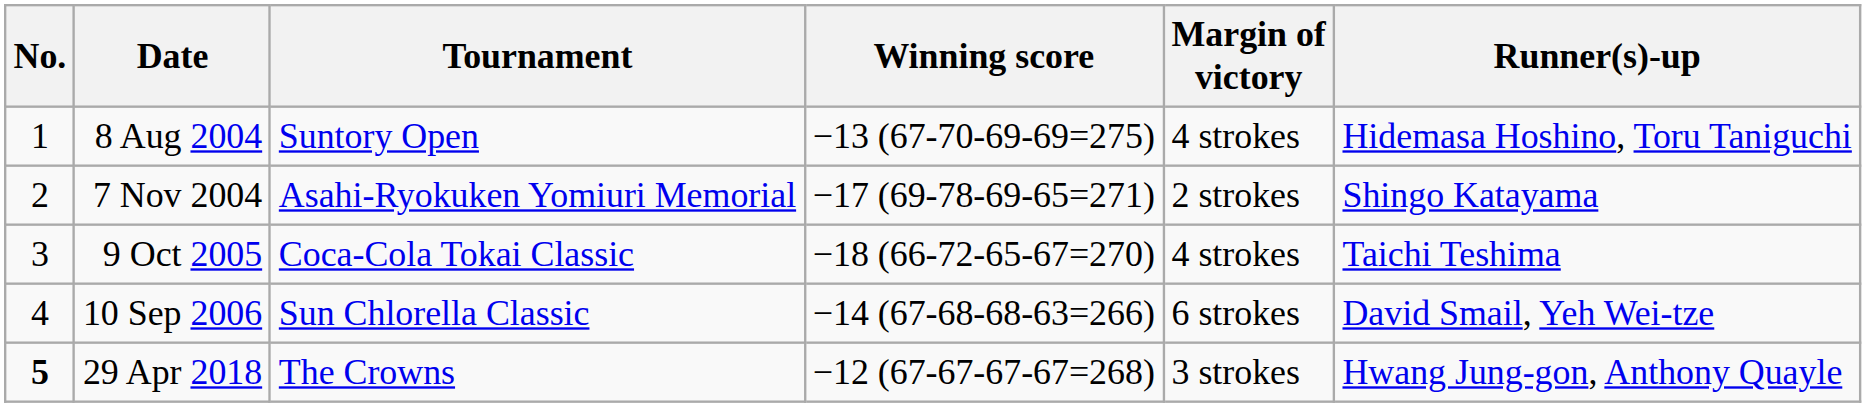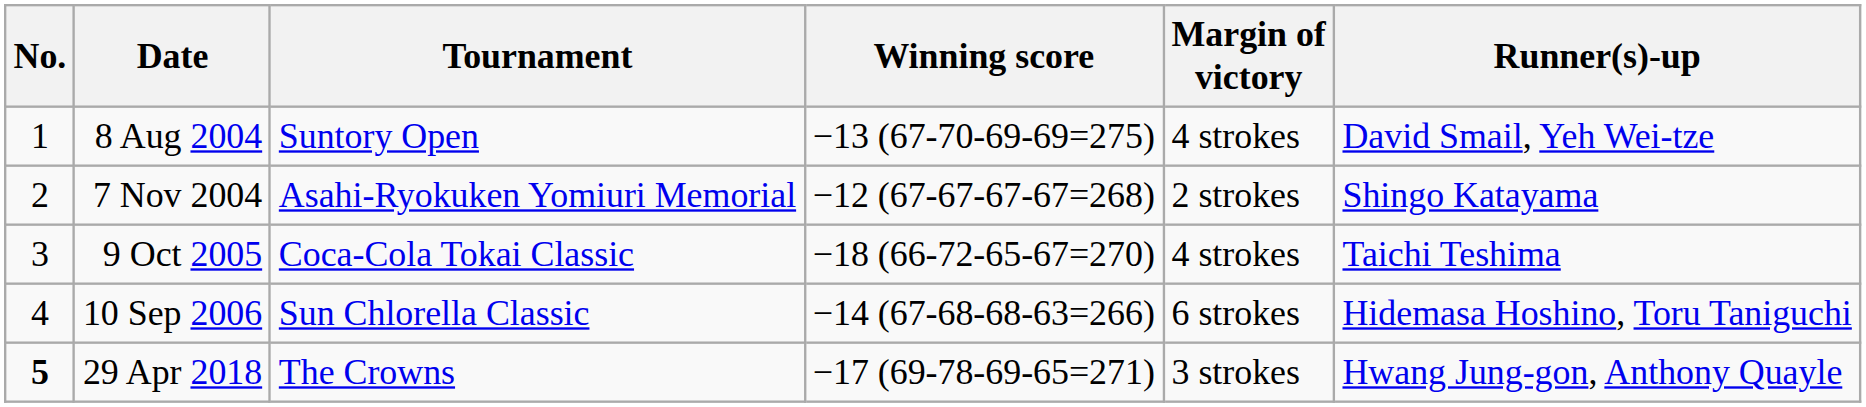8 Aug 2004 | Runner(s)-up: Hidemasa Hoshino, Toru Taniguchi -> David Smail, Yeh Wei-tze
7 Nov 2004 | Winning score: −17 (69-78-69-65=271) -> −12 (67-67-67-67=268)
10 Sep 2006 | Runner(s)-up: David Smail, Yeh Wei-tze -> Hidemasa Hoshino, Toru Taniguchi
29 Apr 2018 | Winning score: −12 (67-67-67-67=268) -> −17 (69-78-69-65=271)
